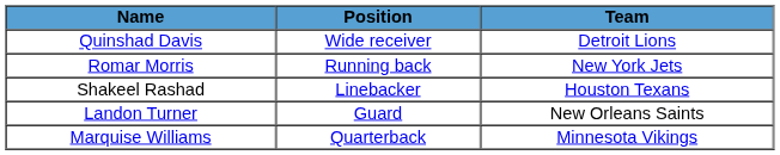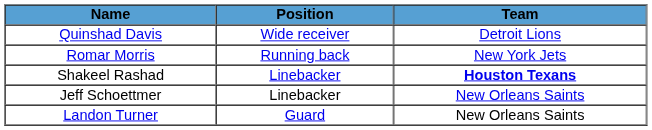Shakeel Rashad | Team: normal -> bold
+ row: Jeff Schoettmer | Linebacker | New Orleans Saints
- row: Marquise Williams | Quarterback | Minnesota Vikings
